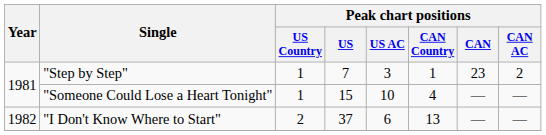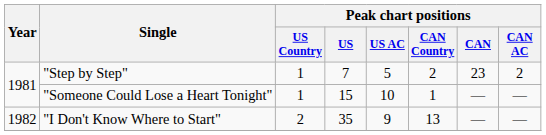"Step by Step" | Peak chart positions / US AC: 3 -> 5
"Step by Step" | Peak chart positions / CAN Country: 1 -> 2
"Someone Could Lose a Heart Tonight" | Peak chart positions / CAN Country: 4 -> 1
"I Don't Know Where to Start" | Peak chart positions / US: 37 -> 35
"I Don't Know Where to Start" | Peak chart positions / US AC: 6 -> 9
